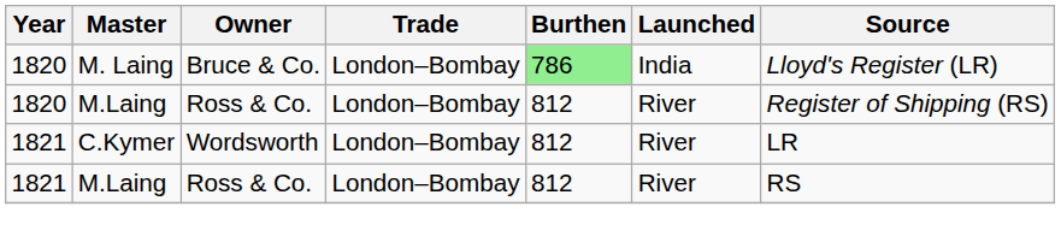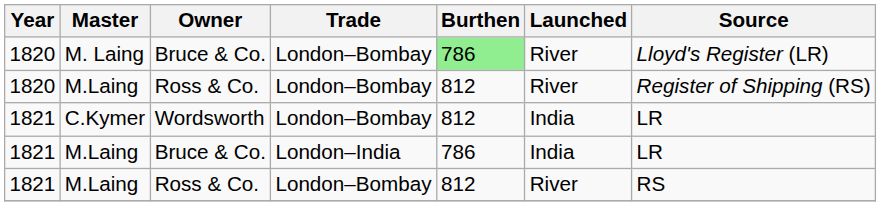M. Laing | Launched: India -> River
C.Kymer | Launched: River -> India
+ row: 1821 | M.Laing | Bruce & Co. | London–India | 786 | India | LR
